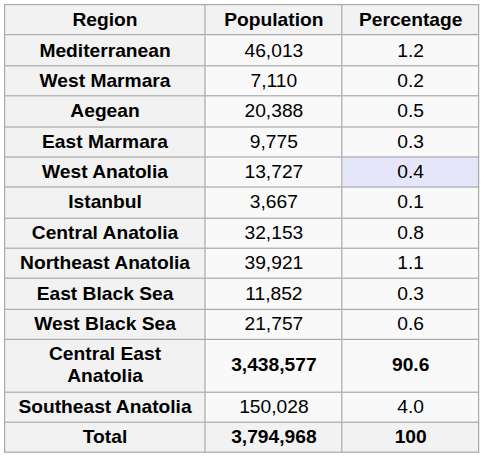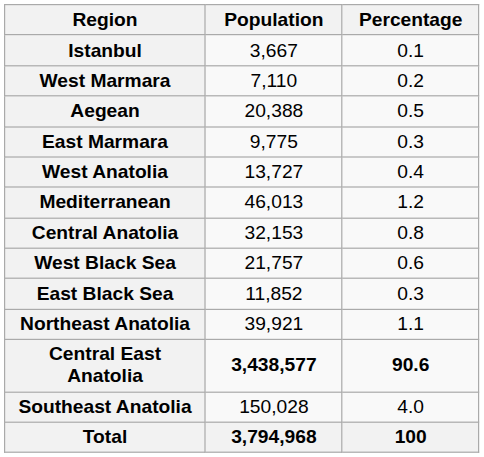rows swapped: Istanbul <-> Mediterranean
West Anatolia | Percentage: lavender background -> no background
rows swapped: West Black Sea <-> Northeast Anatolia
